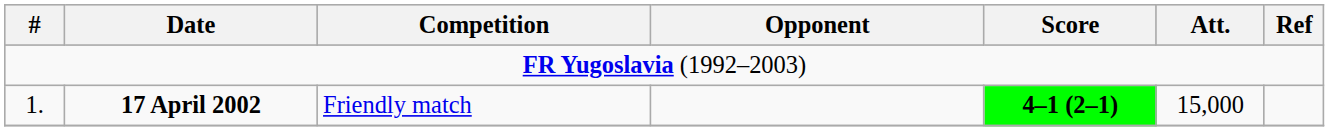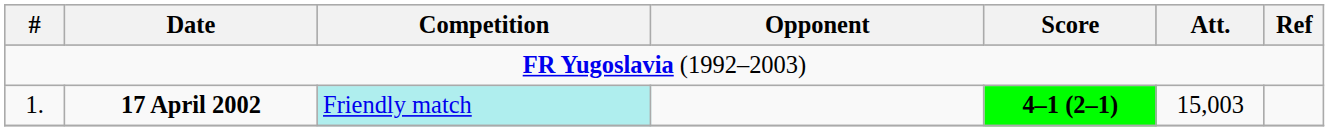1. | Competition: no background -> paleturquoise background
1. | Att.: 15,000 -> 15,003
